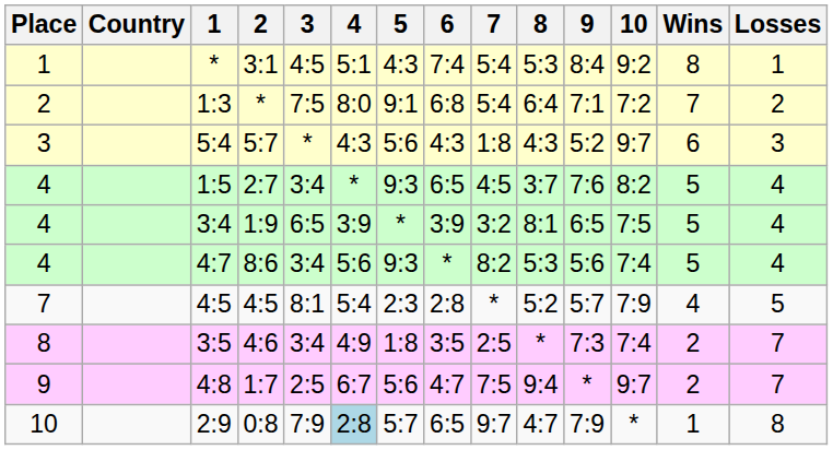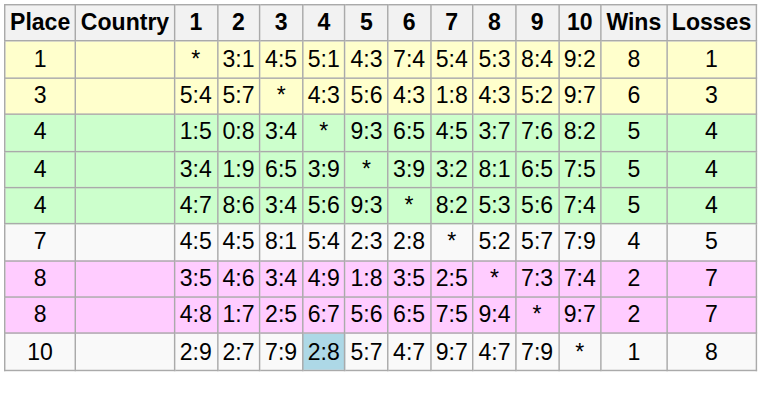- row: 2 | 1:3 | * | 7:5 | 8:0 | 9:1 | 6:8 | 5:4 | 6:4 | 7:1 | 7:2 | 7 | 2
1:5 | 2: 2:7 -> 0:8
4:8 | Place: 9 -> 8
4:8 | 6: 4:7 -> 6:5
2:9 | 2: 0:8 -> 2:7
2:9 | 6: 6:5 -> 4:7
